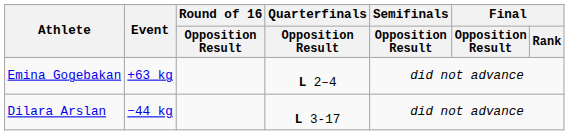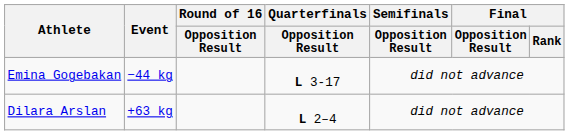Emina Gogebakan | Event: +63 kg -> −44 kg
Emina Gogebakan | Quarterfinals / Opposition Result: L 2–4 -> L 3-17
Dilara Arslan | Event: −44 kg -> +63 kg
Dilara Arslan | Quarterfinals / Opposition Result: L 3-17 -> L 2–4
